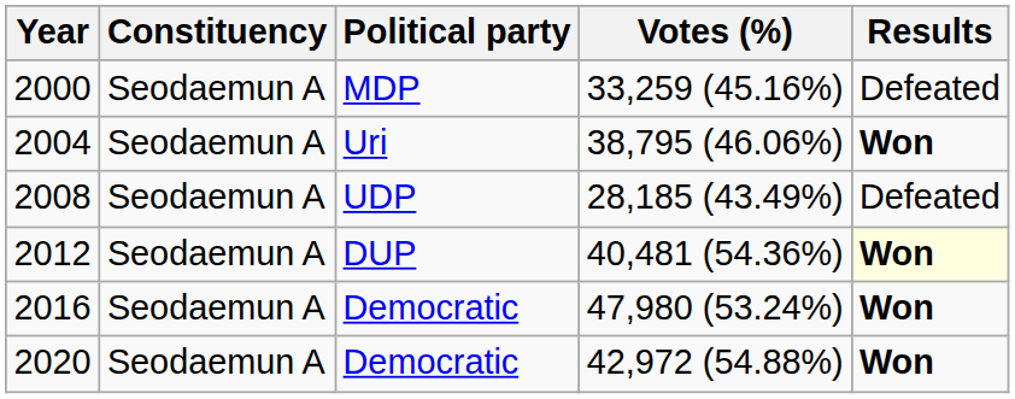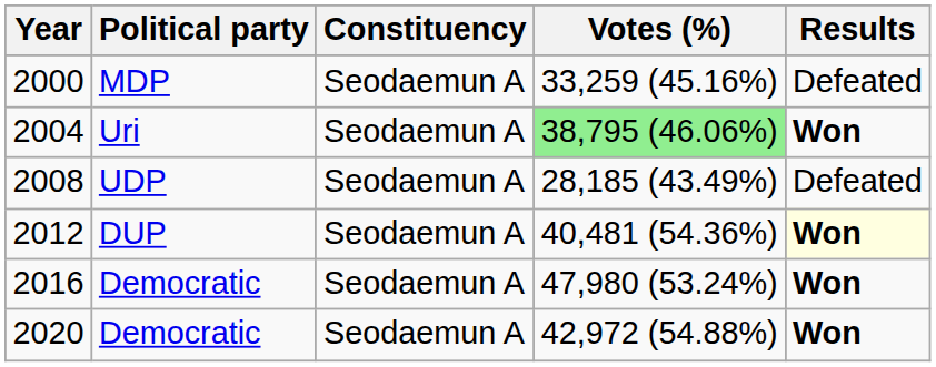columns swapped: Constituency <-> Political party
2004 | Votes (%): no background -> lightgreen background
